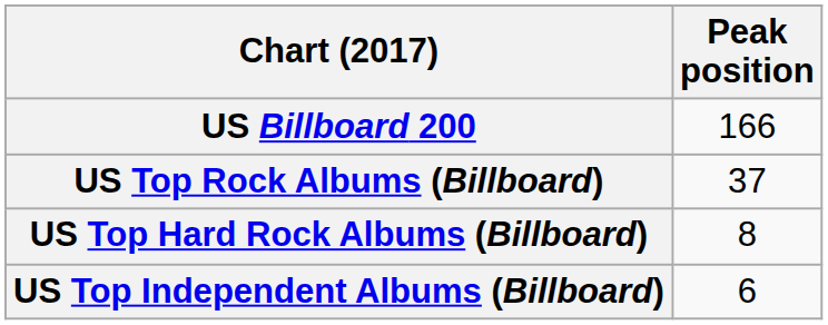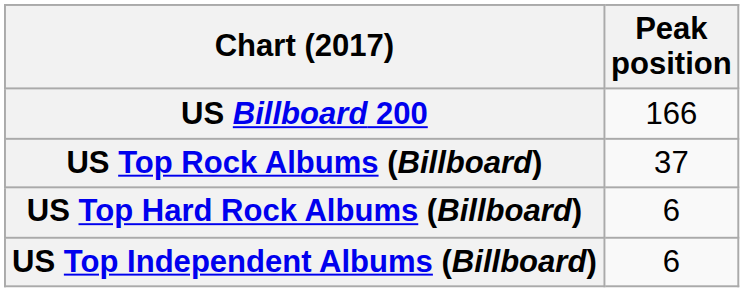US Top Hard Rock Albums (Billboard) | Peak position: 8 -> 6
